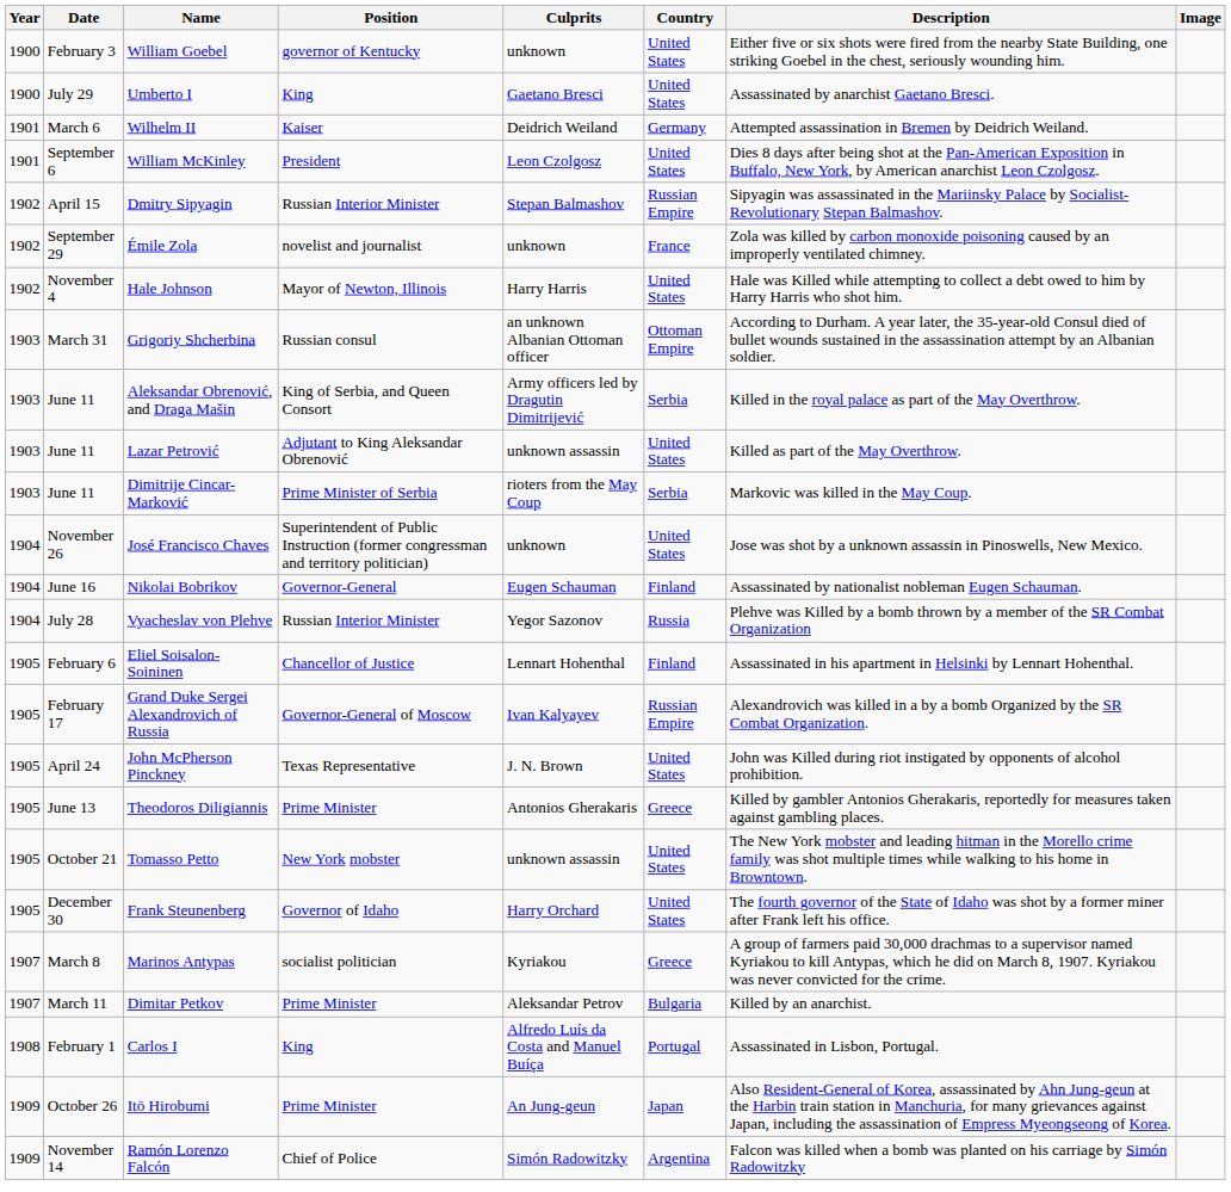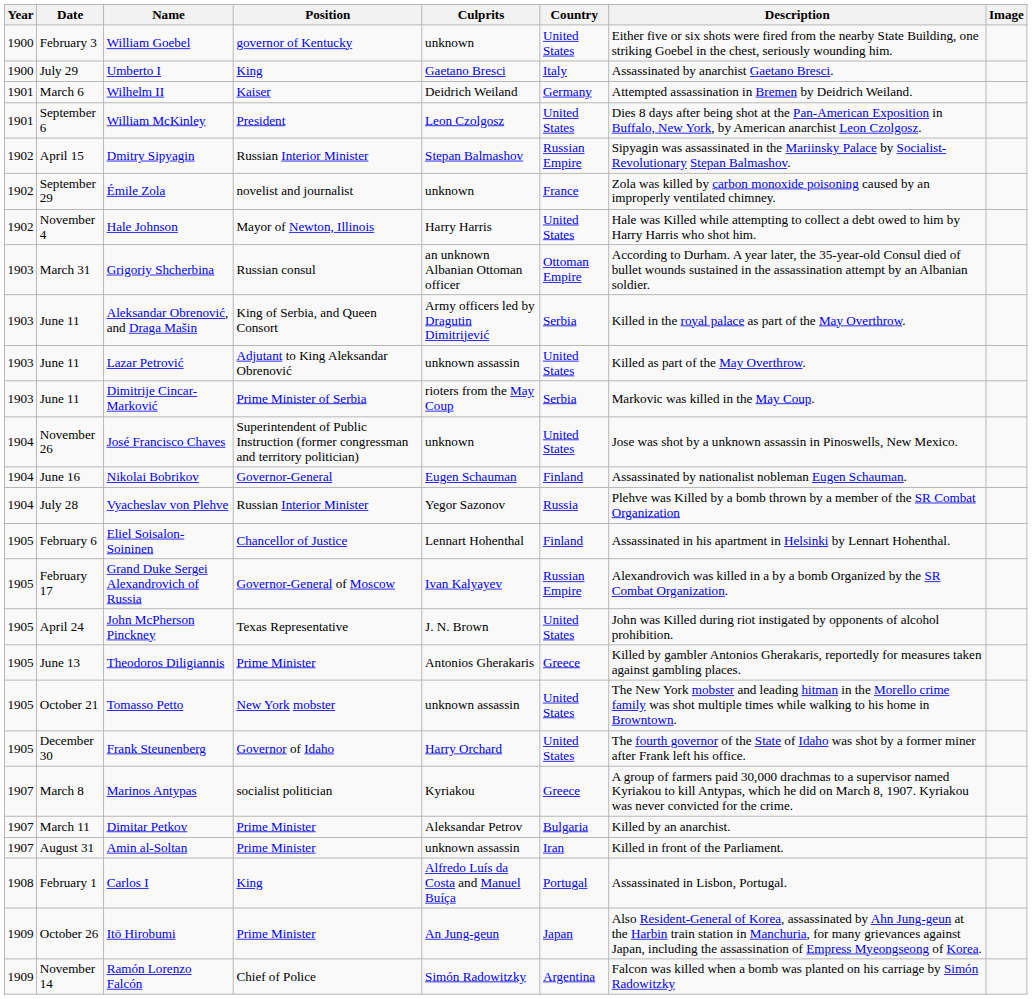Umberto I | Country: United States -> Italy
+ row: 1907 | August 31 | Amin al-Soltan | Prime Minister | unknown assassin | Iran | Killed in front of the Parliament.
